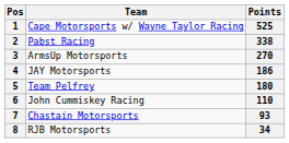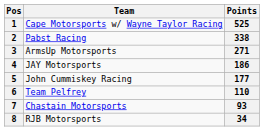3 | Points: 270 -> 271
5 | Team: Team Pelfrey -> John Cummiskey Racing
5 | Points: 180 -> 177
6 | Team: John Cummiskey Racing -> Team Pelfrey
